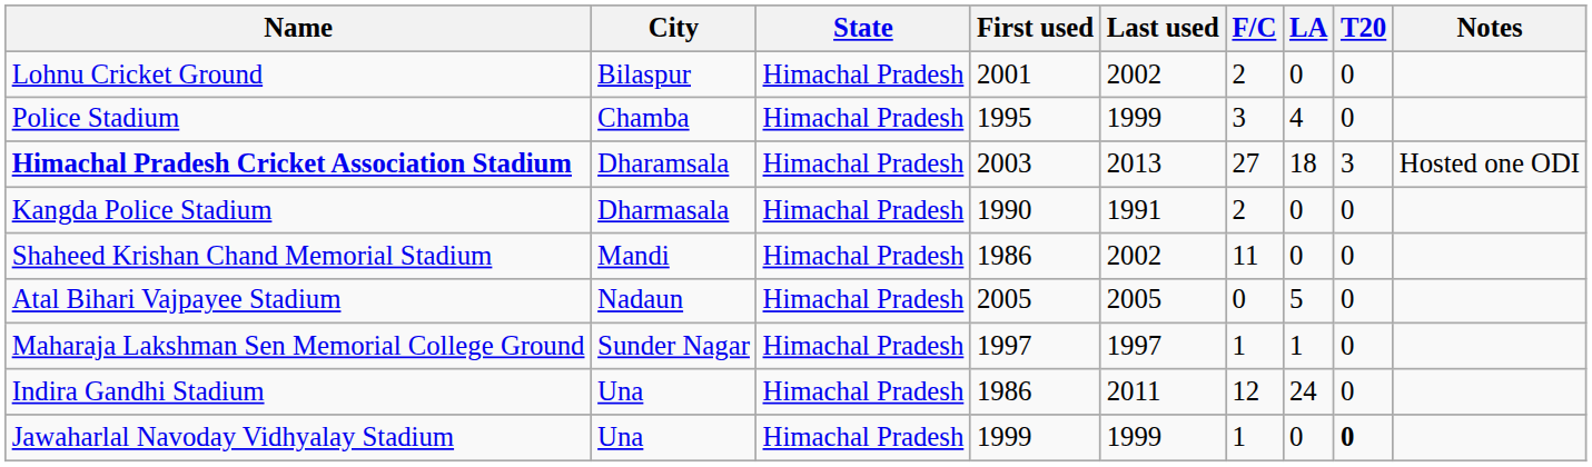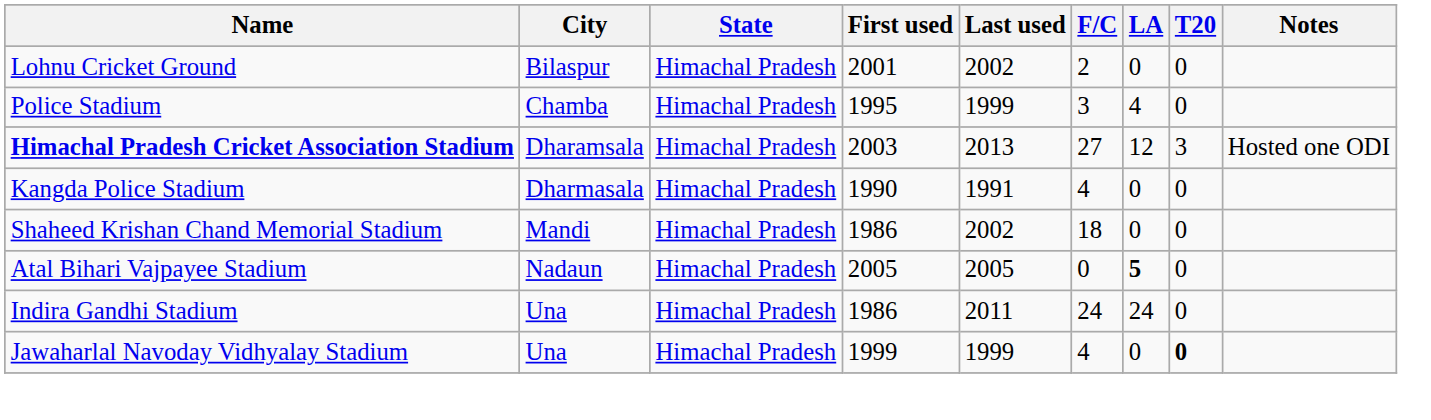Himachal Pradesh Cricket Association Stadium | LA: 18 -> 12
Kangda Police Stadium | F/C: 2 -> 4
Shaheed Krishan Chand Memorial Stadium | F/C: 11 -> 18
Atal Bihari Vajpayee Stadium | LA: normal -> bold
- row: Maharaja Lakshman Sen Memorial College Ground | Sunder Nagar | Himachal Pradesh | 1997 | 1997 | 1 | 1 | 0
Indira Gandhi Stadium | F/C: 12 -> 24
Jawaharlal Navoday Vidhyalay Stadium | F/C: 1 -> 4
